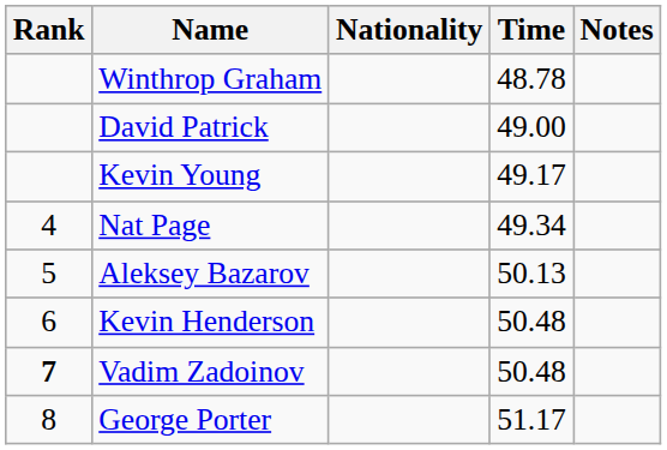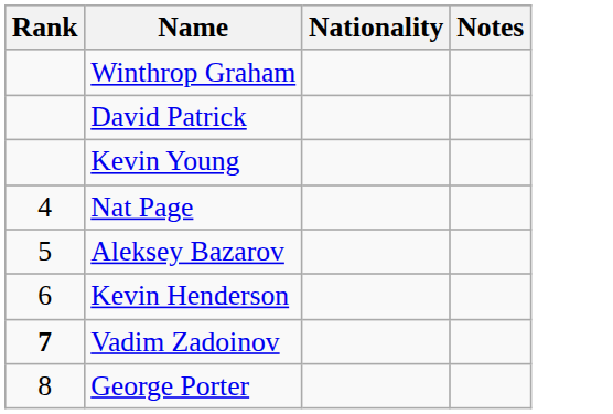- column: Time | 48.78 | 49.00 | 49.17 | 49.34 | 50.13 | 50.48 | 50.48 | 51.17
